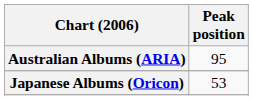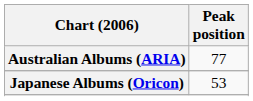Australian Albums (ARIA) | Peak position: 95 -> 77
